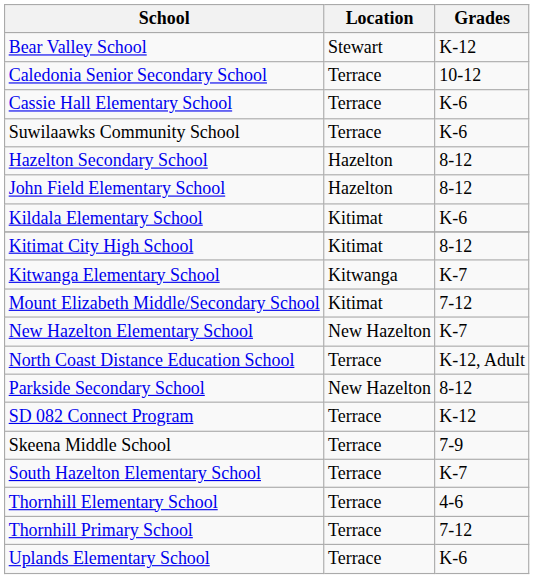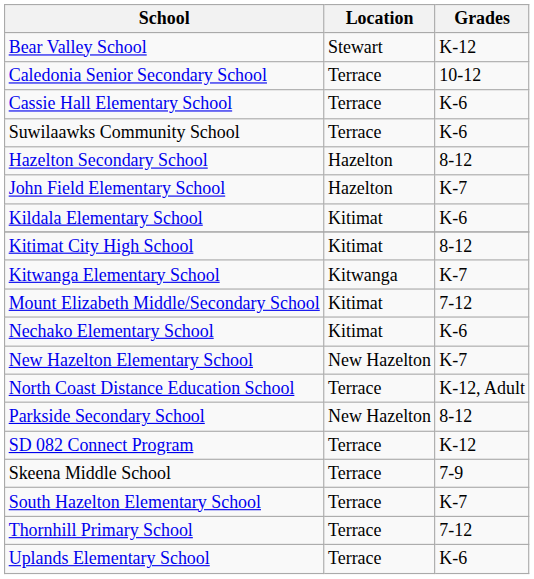John Field Elementary School | Grades: 8-12 -> K-7
+ row: Nechako Elementary School | Kitimat | K-6
- row: Thornhill Elementary School | Terrace | 4-6
